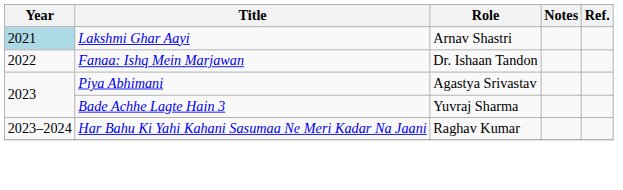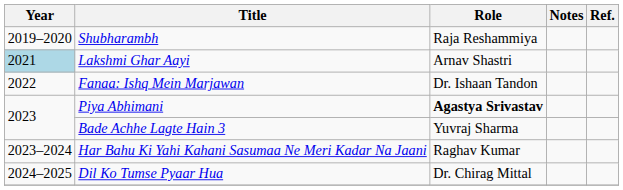+ row: 2019–2020 | Shubharambh | Raja Reshammiya
Piya Abhimani | Role: normal -> bold
+ row: 2024–2025 | Dil Ko Tumse Pyaar Hua | Dr. Chirag Mittal
